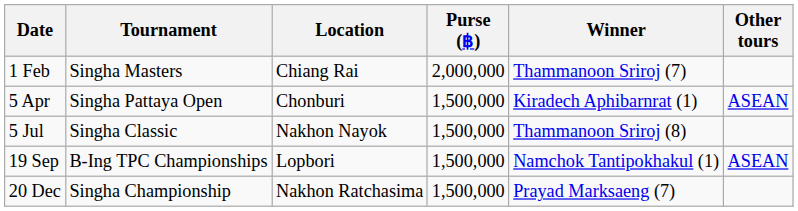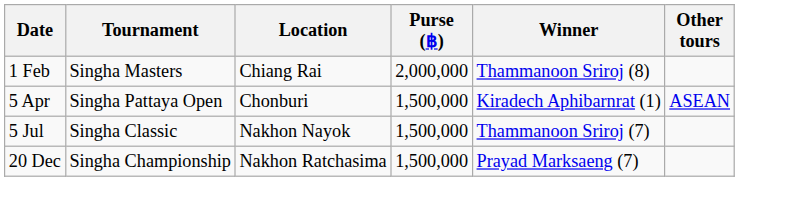1 Feb | Winner: Thammanoon Sriroj (7) -> Thammanoon Sriroj (8)
5 Jul | Winner: Thammanoon Sriroj (8) -> Thammanoon Sriroj (7)
- row: 19 Sep | B-Ing TPC Championships | Lopbori | 1,500,000 | Namchok Tantipokhakul (1) | ASEAN
